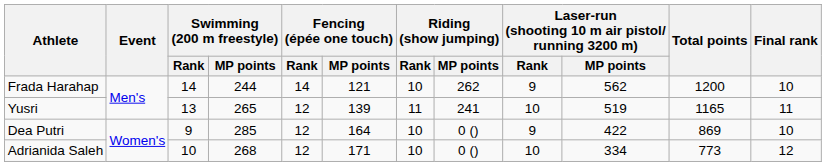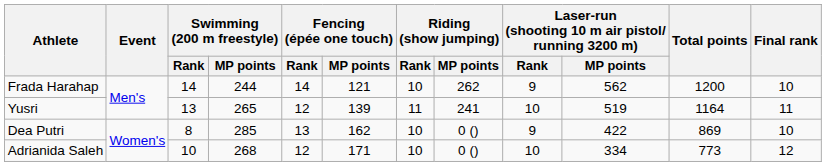Yusri | Total points: 1165 -> 1164
Dea Putri | Swimming (200 m freestyle) / Rank: 9 -> 8
Dea Putri | Fencing (épée one touch) / Rank: 12 -> 13
Dea Putri | Fencing (épée one touch) / MP points: 164 -> 162
